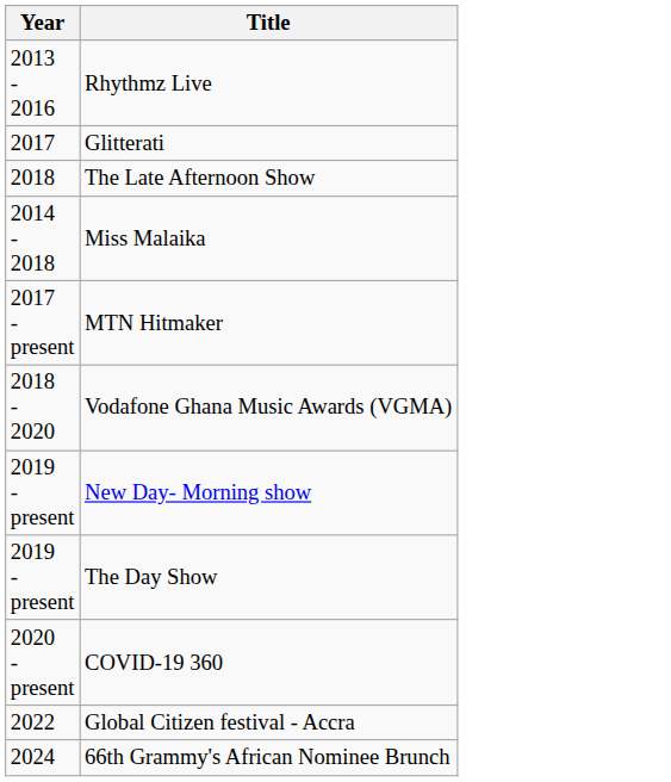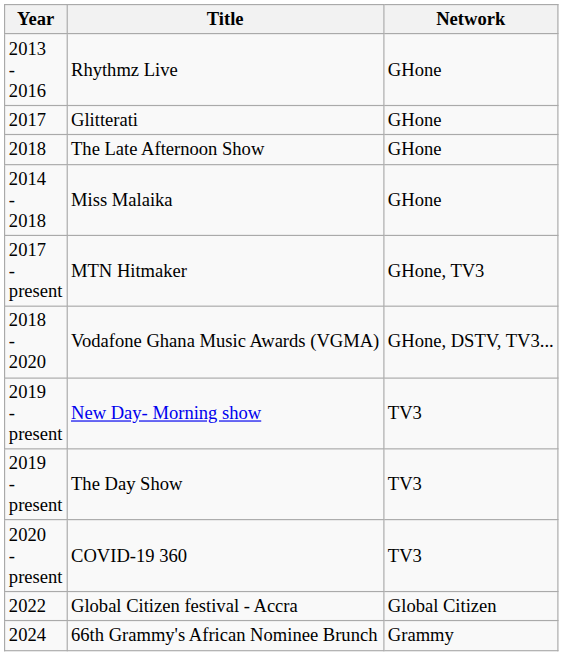+ column: Network | GHone | GHone | GHone | GHone | GHone, TV3 | GHone, DSTV, TV3... | TV3 | TV3 | TV3 | Global Citizen | Grammy
